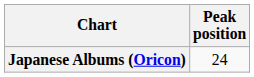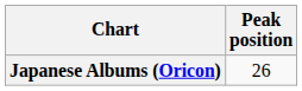Japanese Albums (Oricon) | Peak position: 24 -> 26
